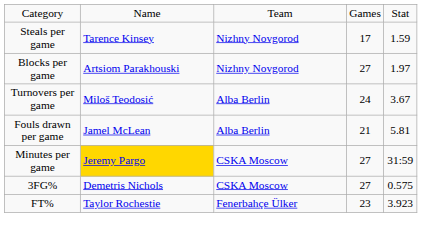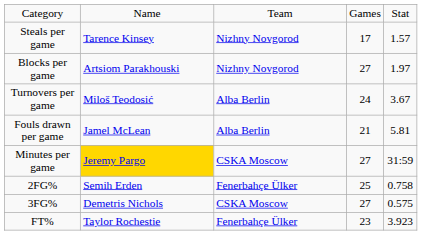Steals per game | column 5: 1.59 -> 1.57
+ row: 2FG% | Semih Erden | Fenerbahçe Ülker | 25 | 0.758
